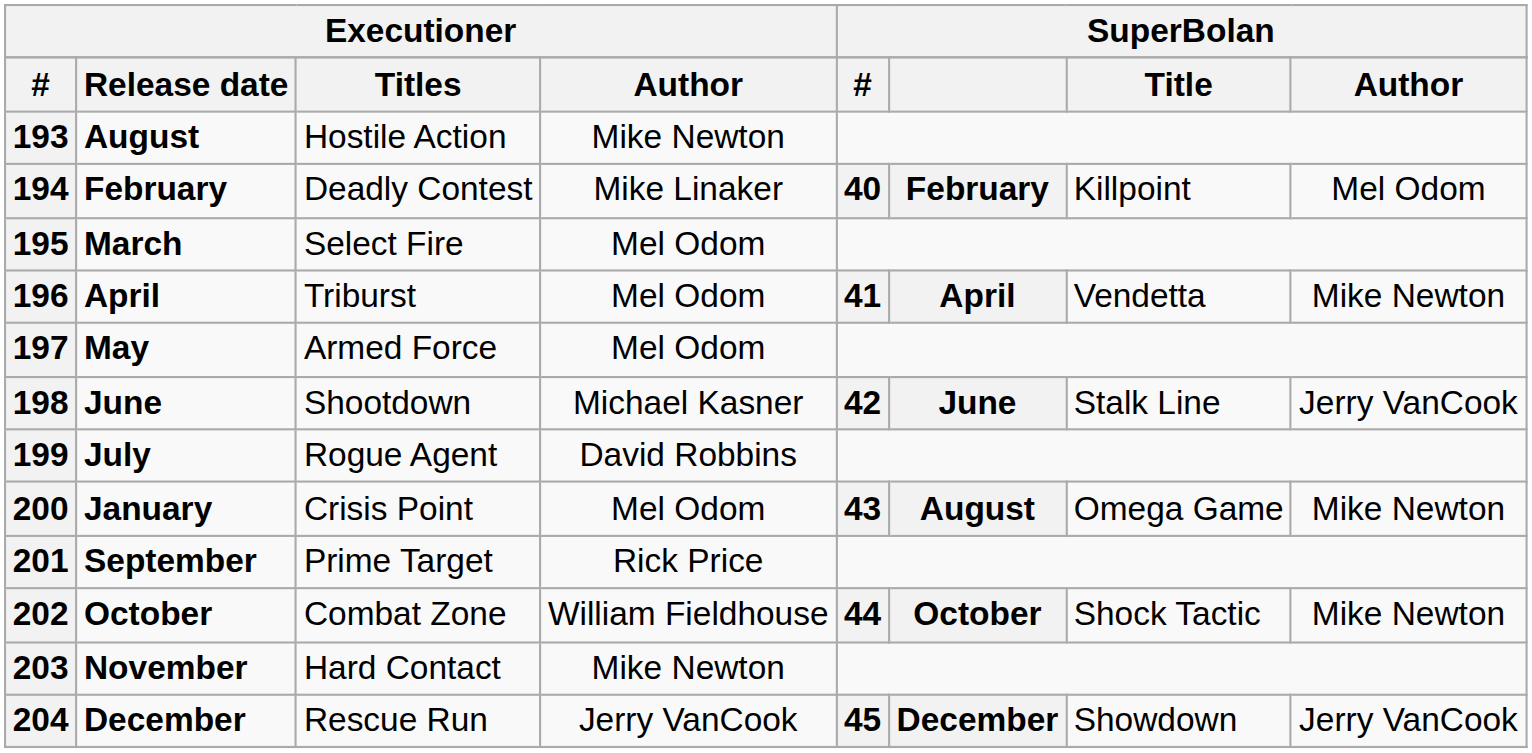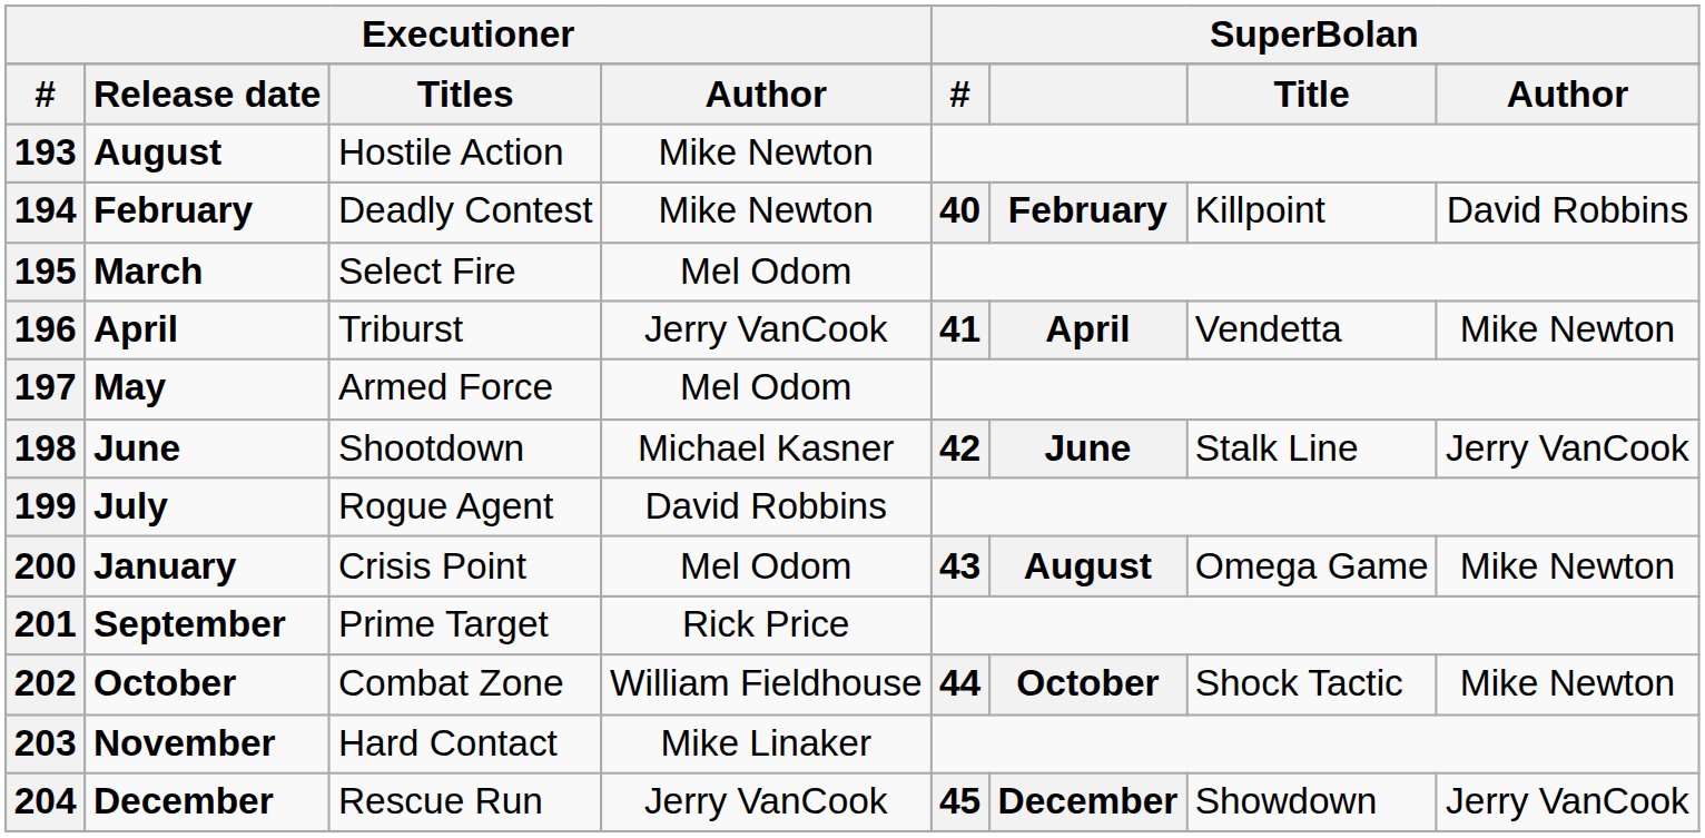194 | column 4: Mike Linaker -> Mike Newton
194 | column 8: Mel Odom -> David Robbins
196 | column 4: Mel Odom -> Jerry VanCook
203 | column 4: Mike Newton -> Mike Linaker
